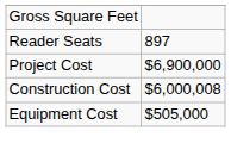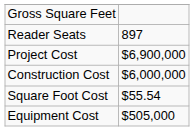Construction Cost | column 2: $6,000,008 -> $6,000,000
+ row: Square Foot Cost | $55.54
